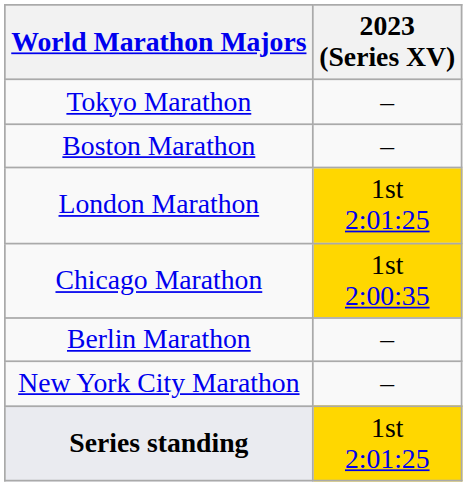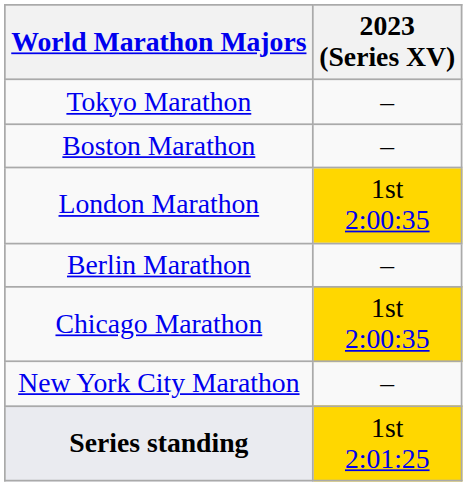London Marathon | 2023 (Series XV): 1st 2:01:25 -> 1st 2:00:35
rows swapped: Berlin Marathon <-> Chicago Marathon
